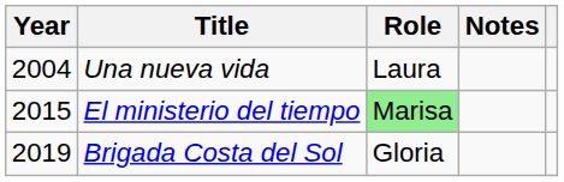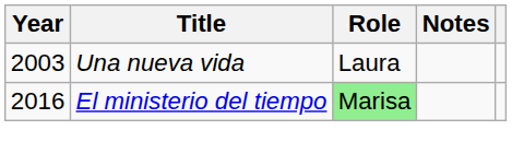Una nueva vida | Year: 2004 -> 2003
El ministerio del tiempo | Year: 2015 -> 2016
- row: 2019 | Brigada Costa del Sol | Gloria
